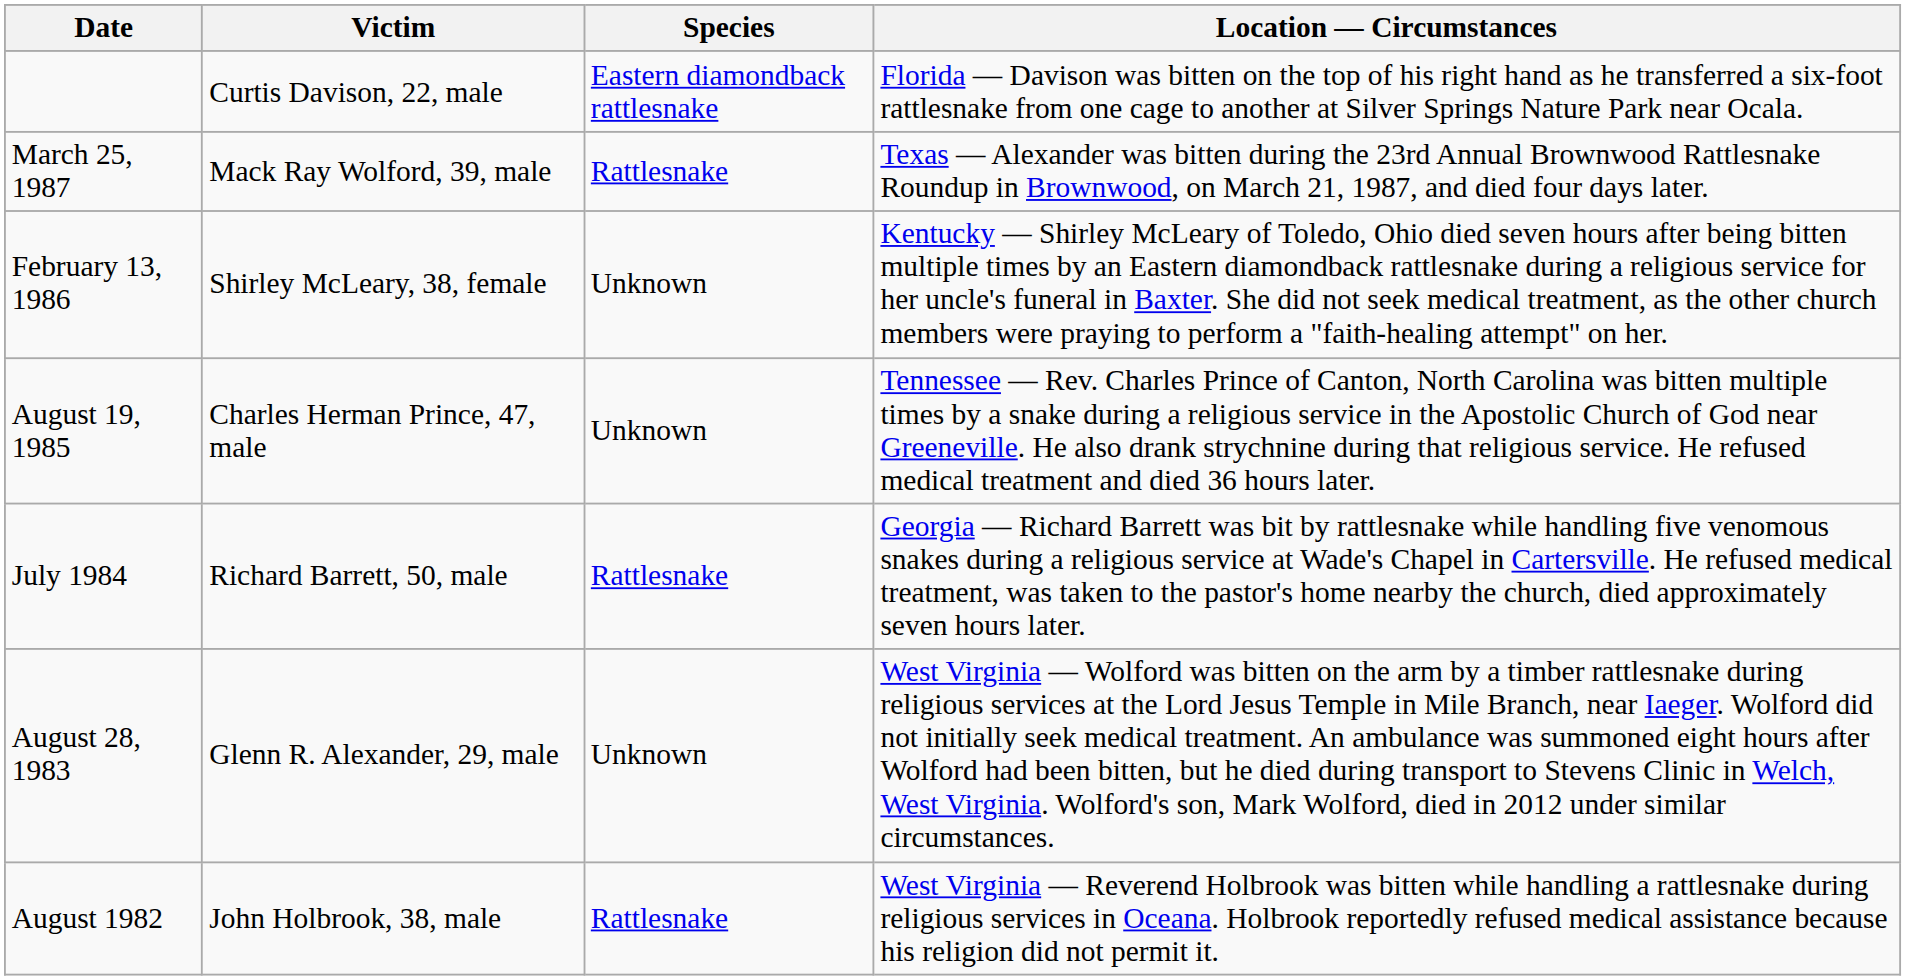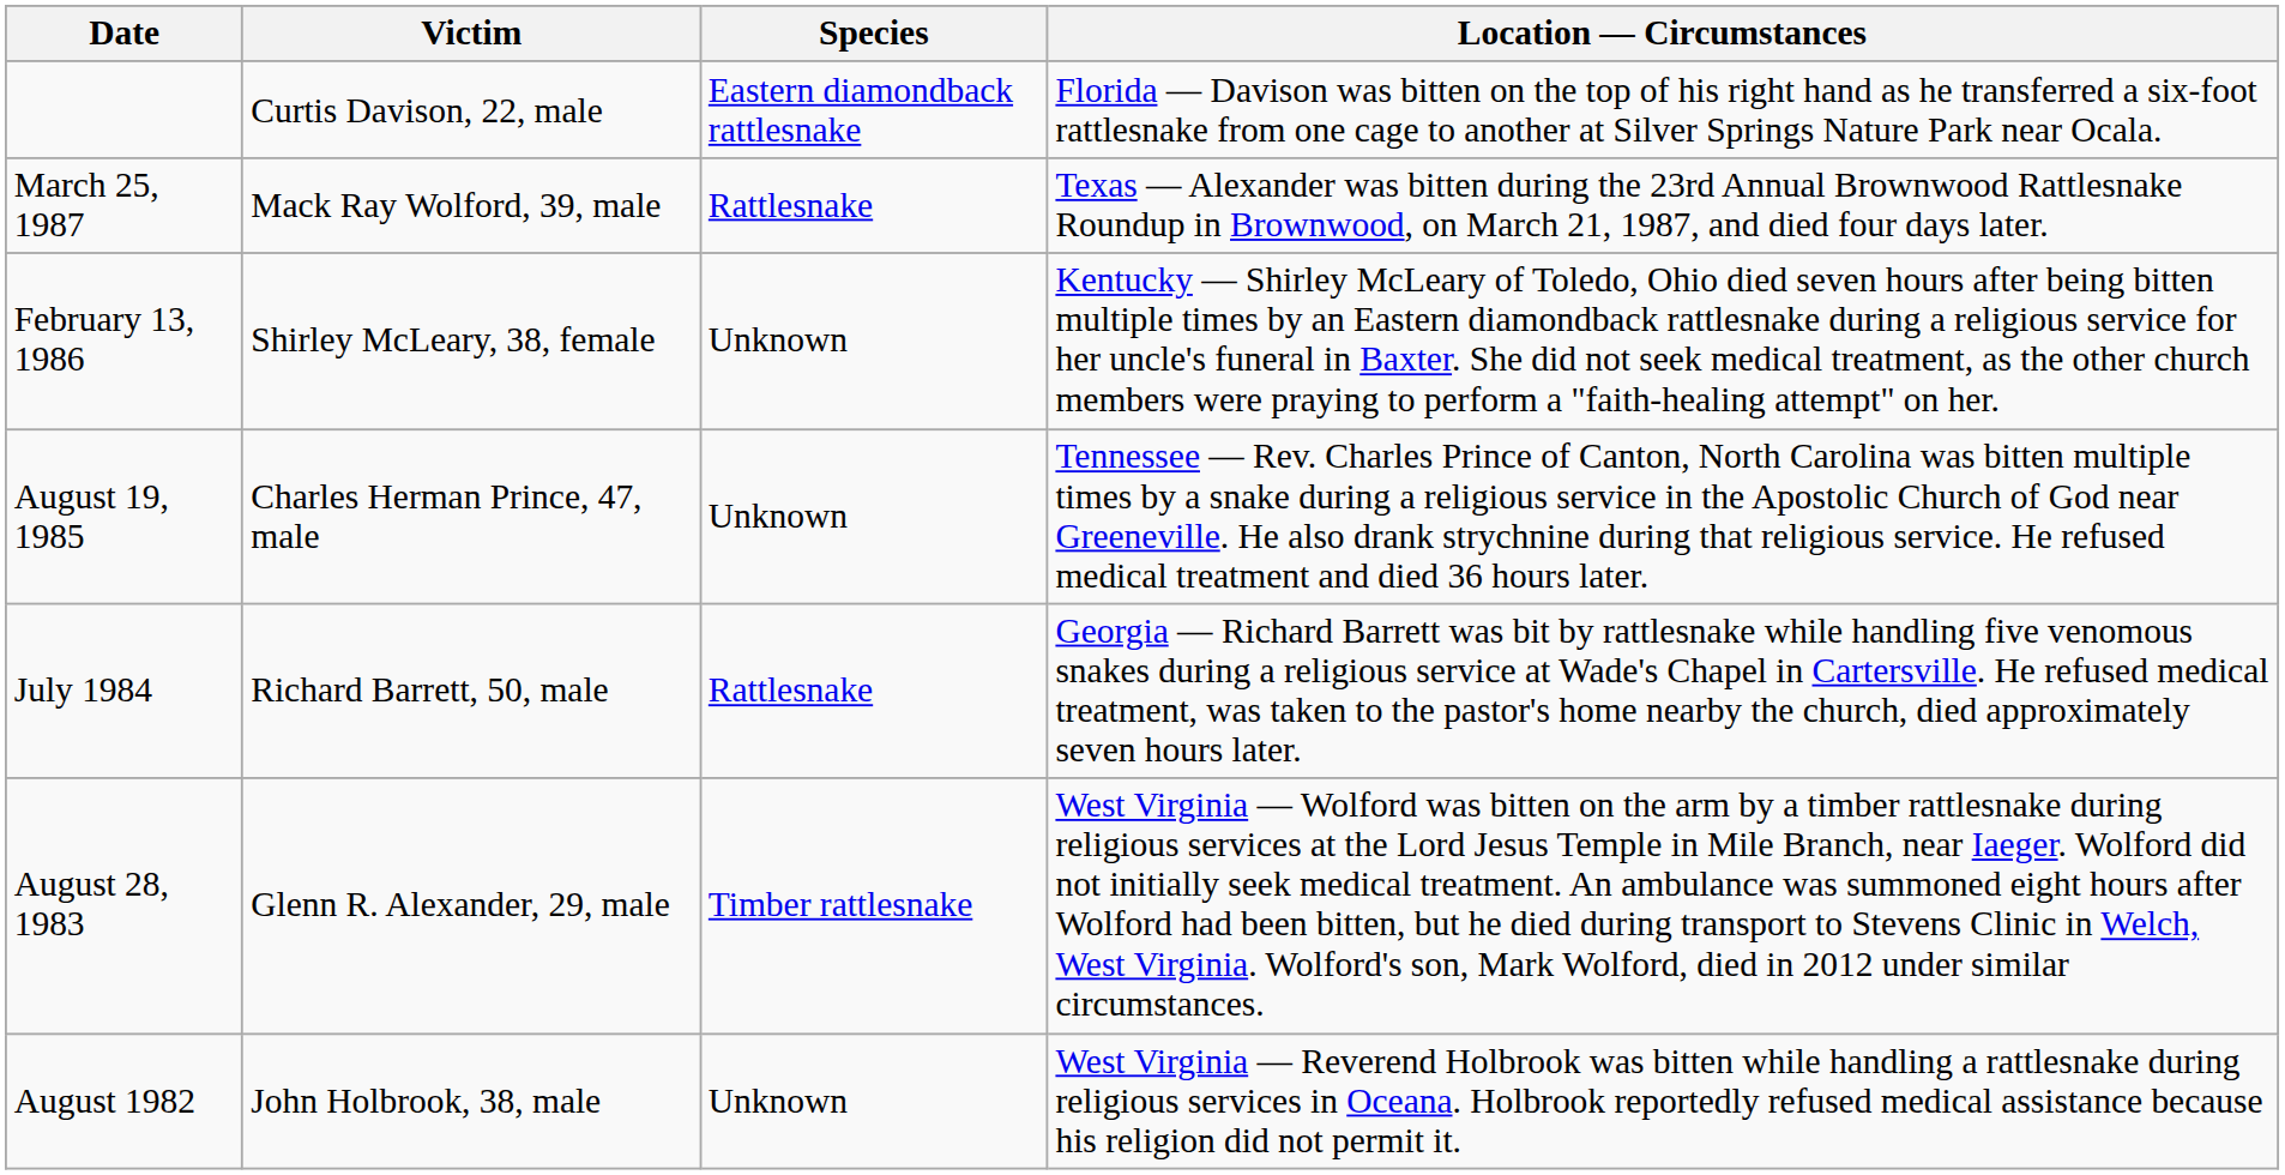August 28, 1983 | Species: Unknown -> Timber rattlesnake
August 1982 | Species: Rattlesnake -> Unknown
